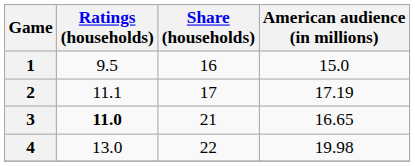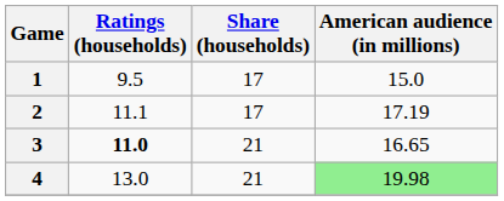1 | Share (households): 16 -> 17
4 | Share (households): 22 -> 21
4 | American audience (in millions): no background -> lightgreen background
